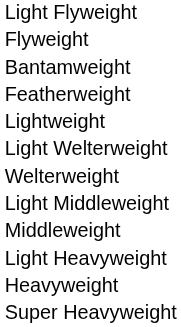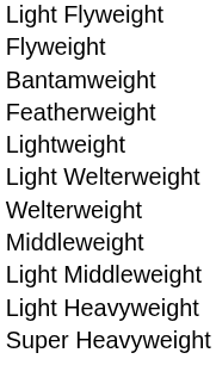rows swapped: Light Middleweight <-> Middleweight
- row: Heavyweight
